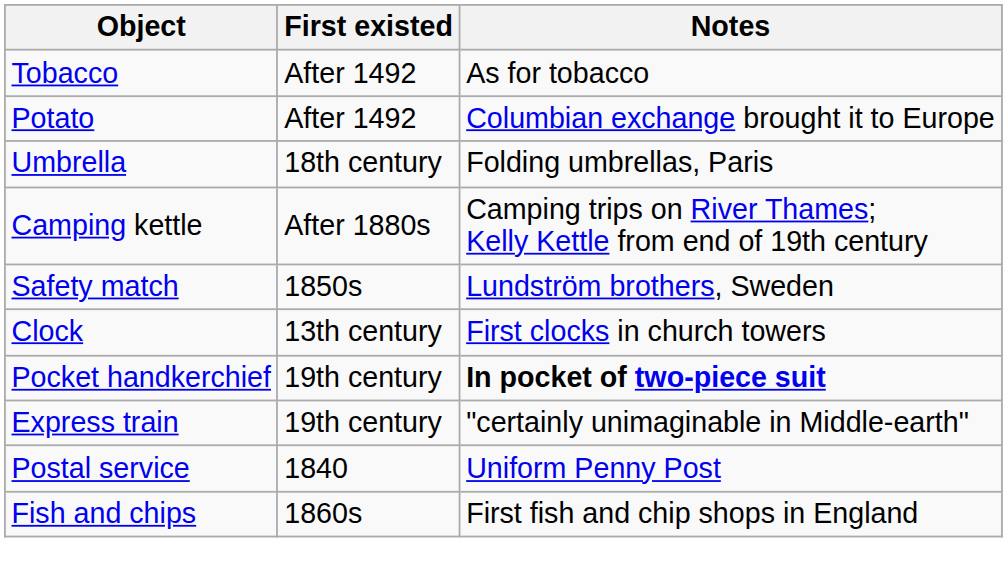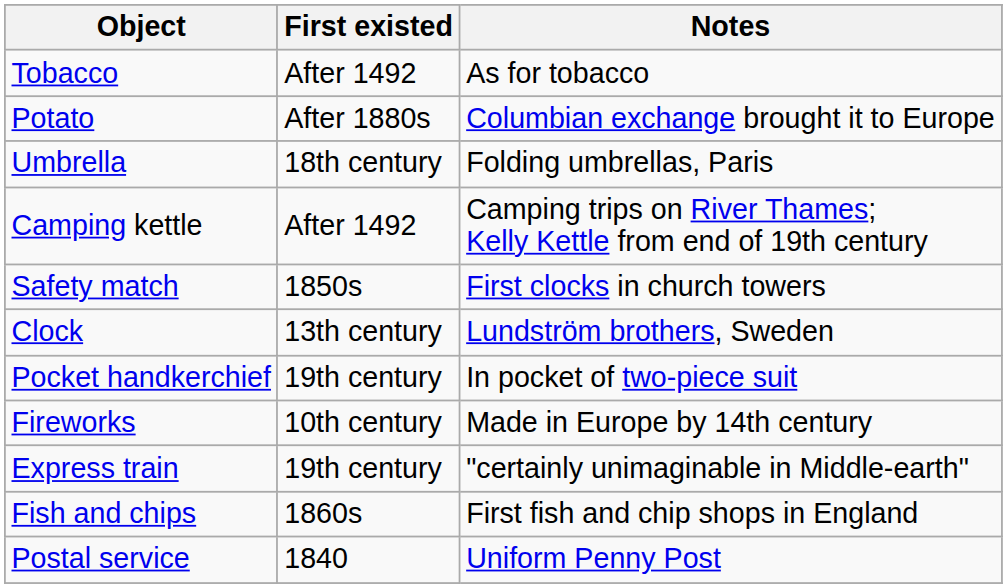Potato | First existed: After 1492 -> After 1880s
Camping kettle | First existed: After 1880s -> After 1492
Safety match | Notes: Lundström brothers, Sweden -> First clocks in church towers
Clock | Notes: First clocks in church towers -> Lundström brothers, Sweden
Pocket handkerchief | Notes: bold -> normal
+ row: Fireworks | 10th century | Made in Europe by 14th century
rows swapped: Fish and chips <-> Postal service
